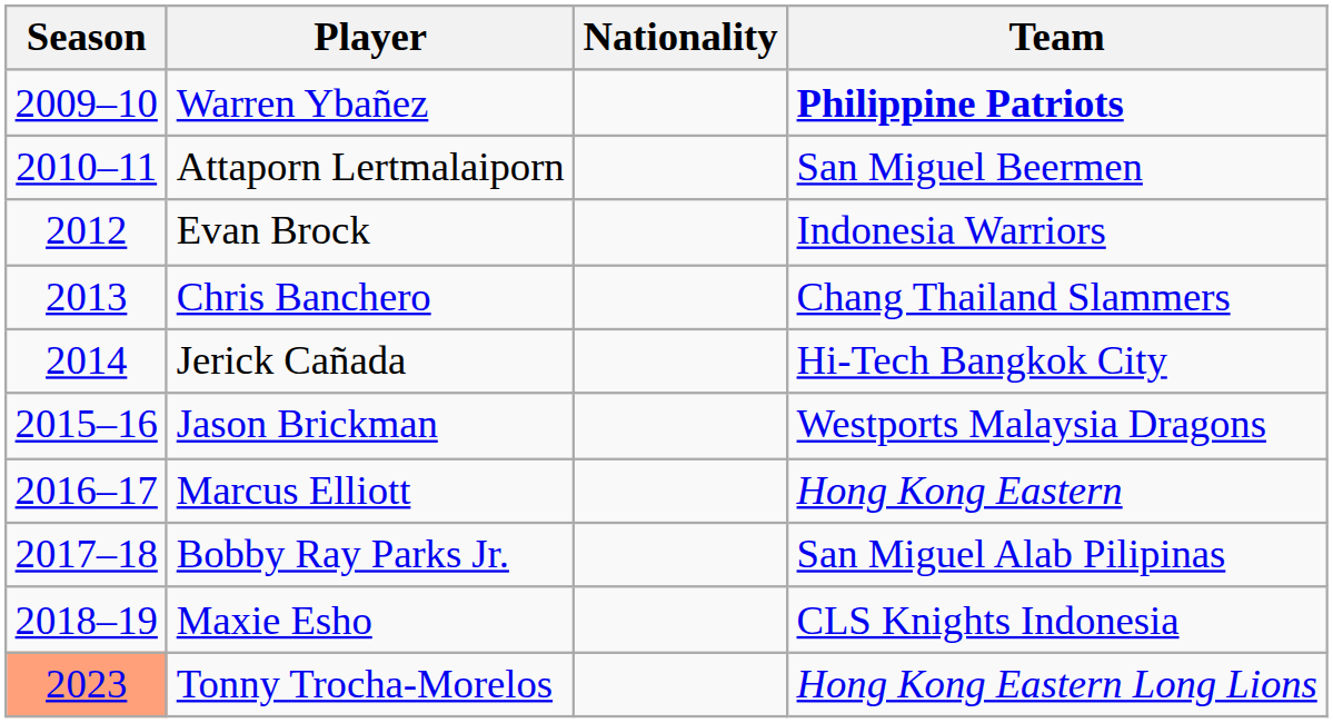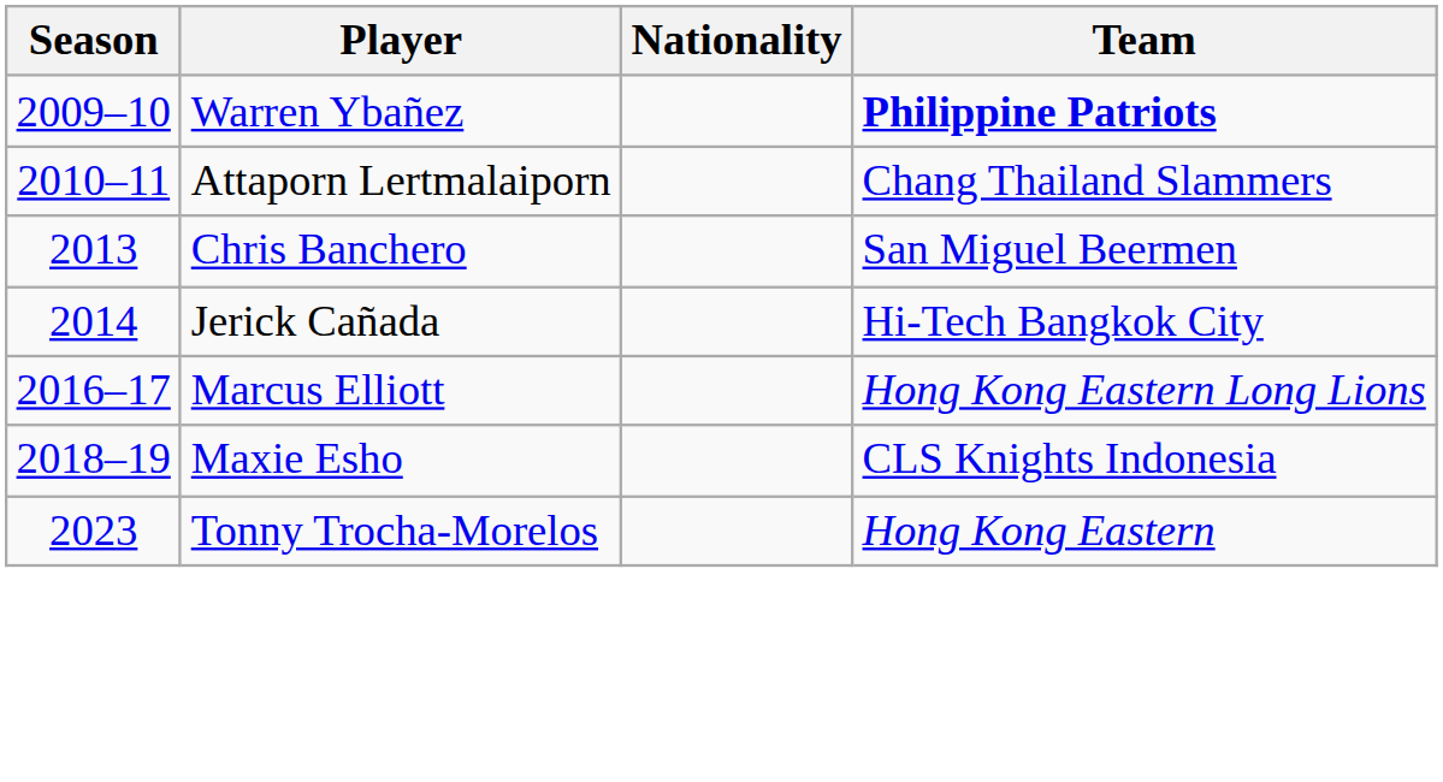Attaporn Lertmalaiporn | Team: San Miguel Beermen -> Chang Thailand Slammers
- row: 2012 | Evan Brock | Indonesia Warriors
Chris Banchero | Team: Chang Thailand Slammers -> San Miguel Beermen
- row: 2015–16 | Jason Brickman | Westports Malaysia Dragons
Marcus Elliott | Team: Hong Kong Eastern -> Hong Kong Eastern Long Lions
- row: 2017–18 | Bobby Ray Parks Jr. | San Miguel Alab Pilipinas
Tonny Trocha-Morelos | Season: lightsalmon background -> no background
Tonny Trocha-Morelos | Team: Hong Kong Eastern Long Lions -> Hong Kong Eastern
